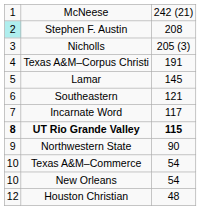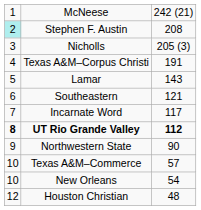Lamar | column 3: 145 -> 143
UT Rio Grande Valley | column 3: 115 -> 112
Texas A&M–Commerce | column 3: 54 -> 57
